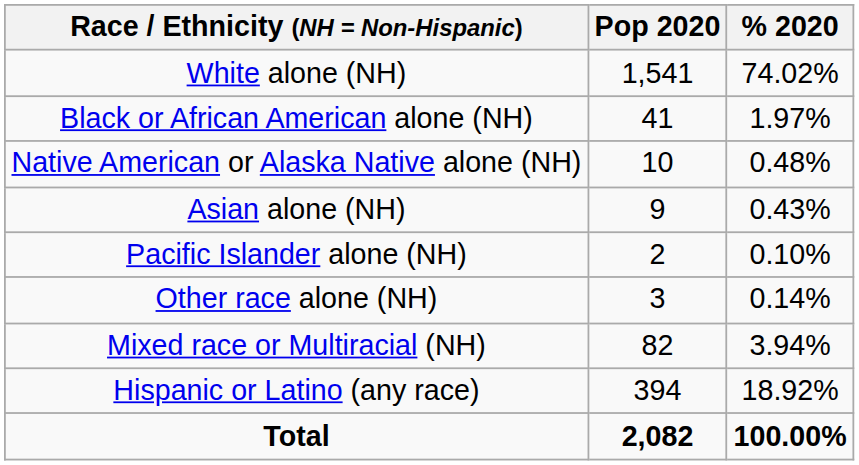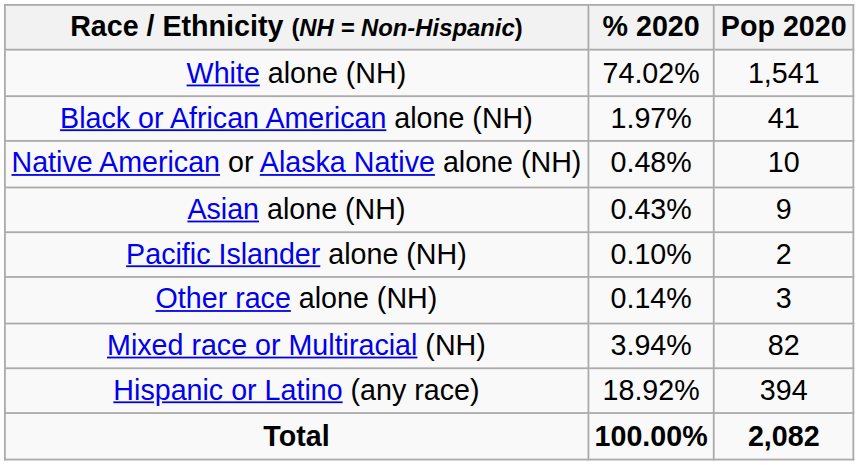columns swapped: Pop 2020 <-> % 2020
